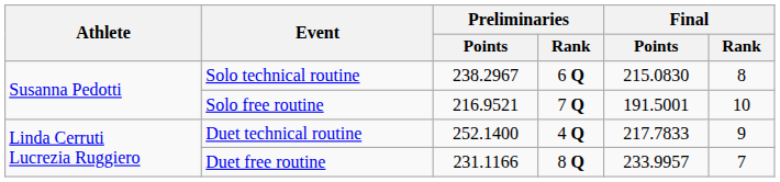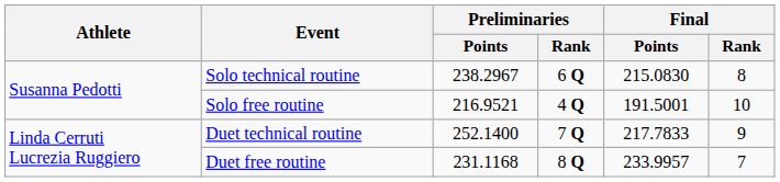Solo free routine | Preliminaries / Rank: 7 Q -> 4 Q
Duet technical routine | Preliminaries / Rank: 4 Q -> 7 Q
Duet free routine | Preliminaries / Points: 231.1166 -> 231.1168
